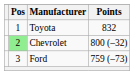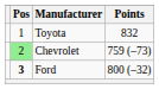Chevrolet | Points: 800 (–32) -> 759 (–73)
Ford | Pos: normal -> bold
Ford | Points: 759 (–73) -> 800 (–32)
